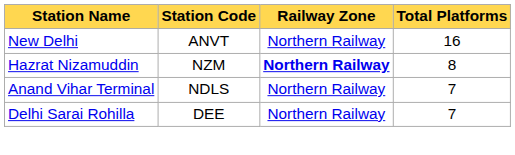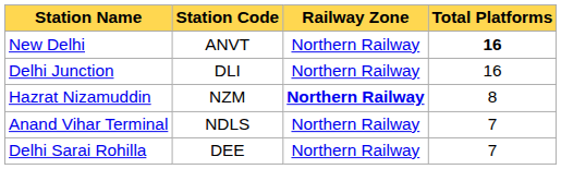New Delhi | Total Platforms: normal -> bold
+ row: Delhi Junction | DLI | Northern Railway | 16
